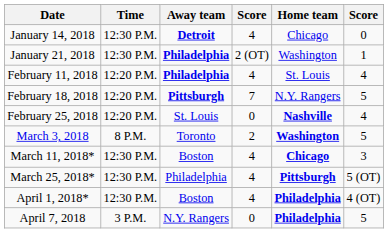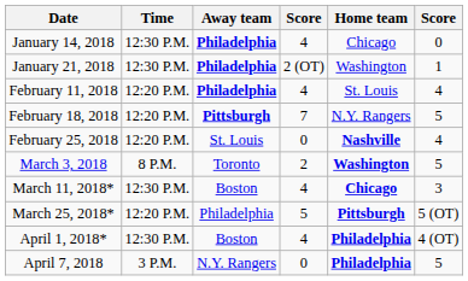January 14, 2018 | Away team: Detroit -> Philadelphia
March 25, 2018* | Time: 12:30 P.M. -> 12:20 P.M.
March 25, 2018* | column 4: 4 -> 5
